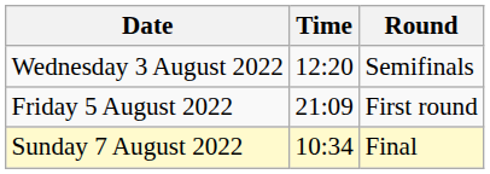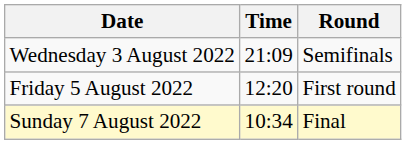Wednesday 3 August 2022 | Time: 12:20 -> 21:09
Friday 5 August 2022 | Time: 21:09 -> 12:20
